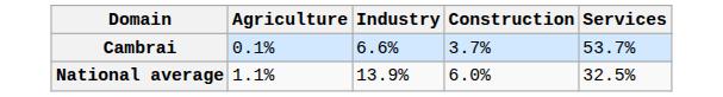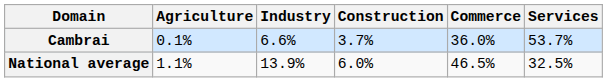+ column: Commerce | 36.0% | 46.5%
